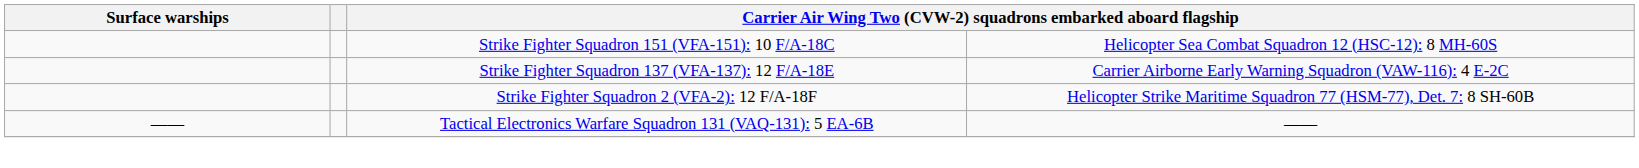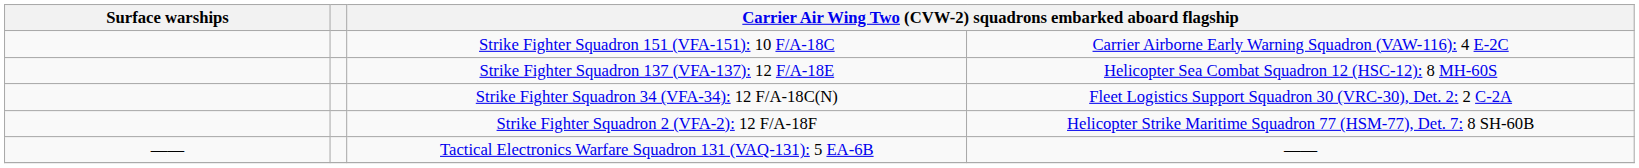Strike Fighter Squadron 151 (VFA-151): 10 F/A-18C | column 4: Helicopter Sea Combat Squadron 12 (HSC-12): 8 MH-60S -> Carrier Airborne Early Warning Squadron (VAW-116): 4 E-2C
Strike Fighter Squadron 137 (VFA-137): 12 F/A-18E | column 4: Carrier Airborne Early Warning Squadron (VAW-116): 4 E-2C -> Helicopter Sea Combat Squadron 12 (HSC-12): 8 MH-60S
+ row: Strike Fighter Squadron 34 (VFA-34): 12 F/A-18C(N) | Fleet Logistics Support Squadron 30 (VRC-30), Det. 2: 2 C-2A
